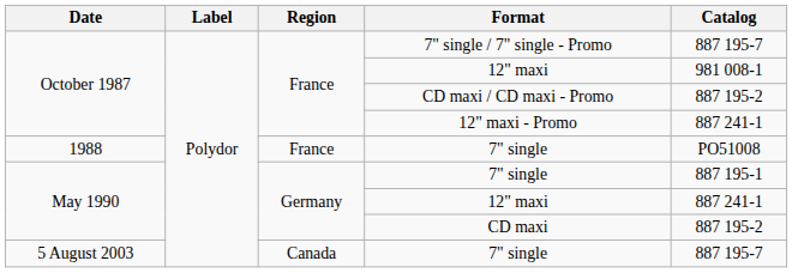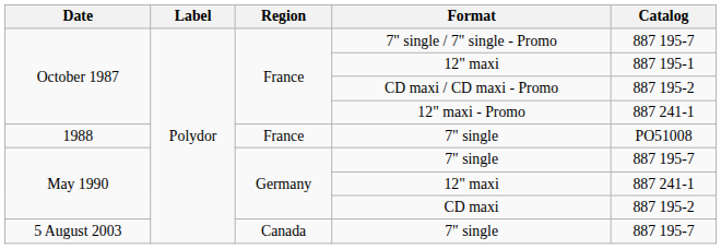October 1987 / 12" maxi | Catalog: 981 008-1 -> 887 195-1
May 1990 / 7" single | Catalog: 887 195-1 -> 887 195-7
